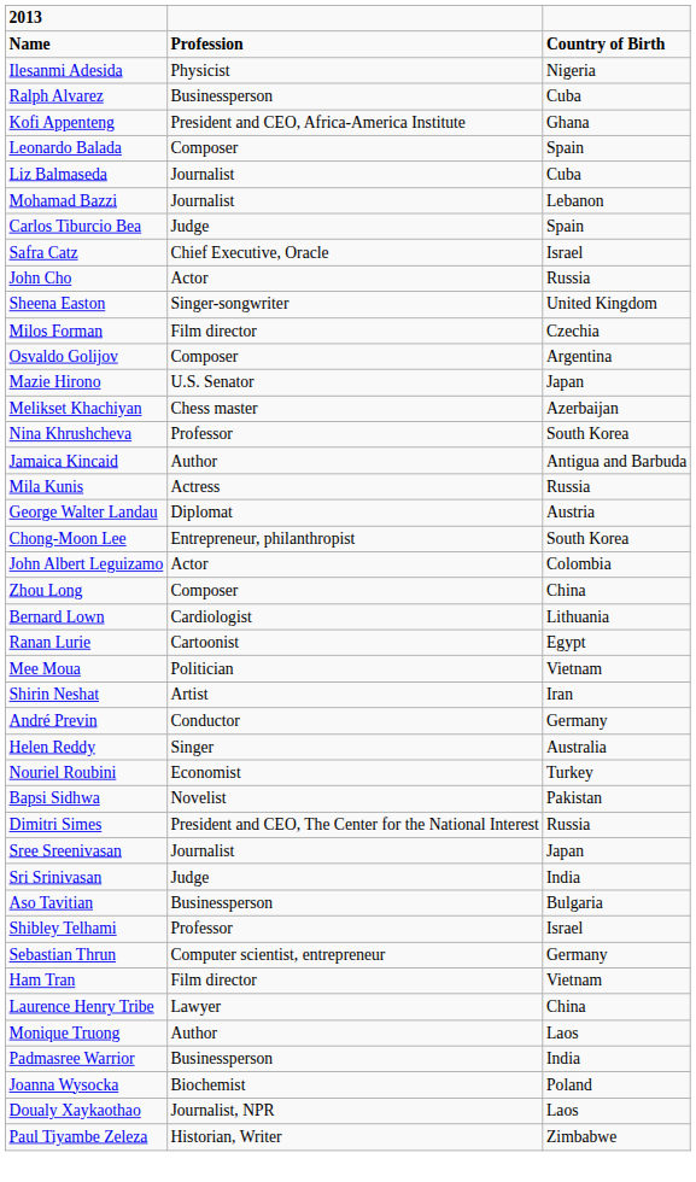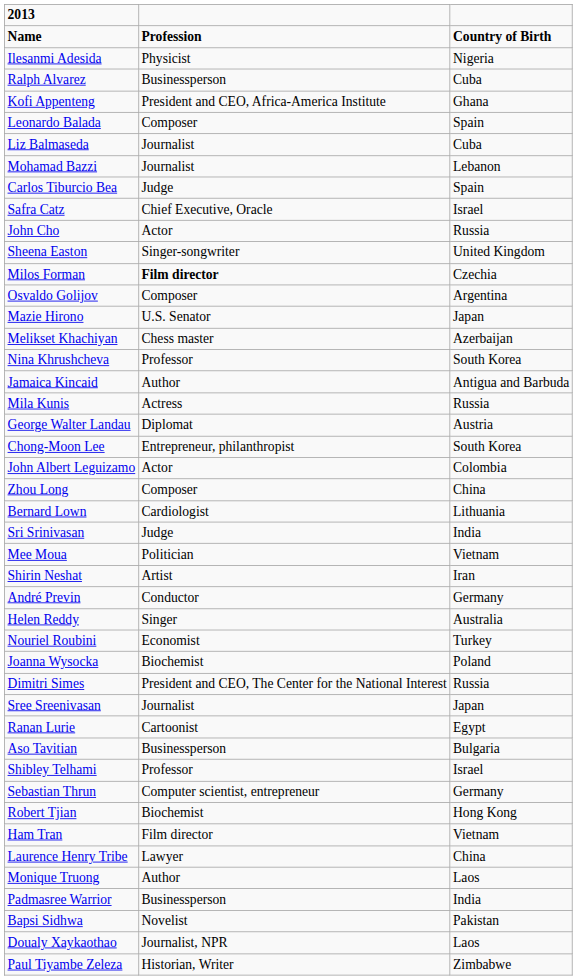Milos Forman | column 2: normal -> bold
rows swapped: Ranan Lurie <-> Sri Srinivasan
rows swapped: Bapsi Sidhwa <-> Joanna Wysocka
+ row: Robert Tjian | Biochemist | Hong Kong
